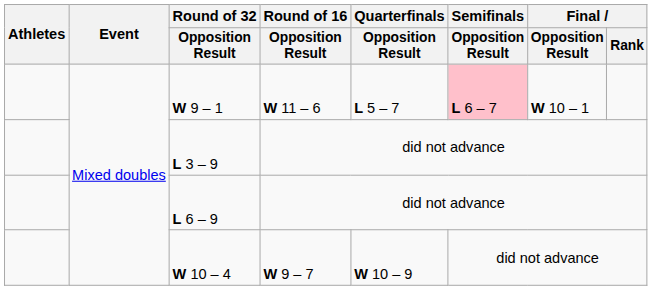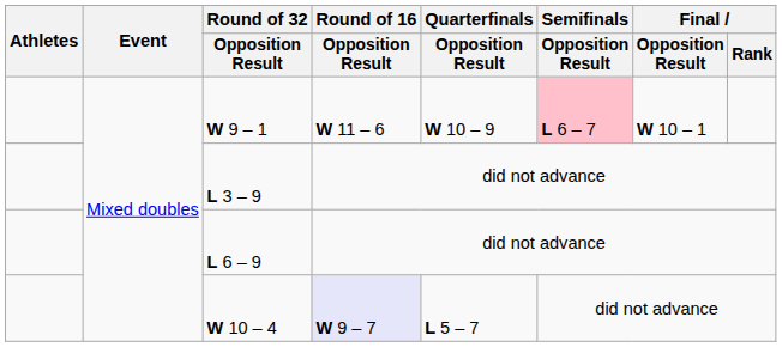W 9 – 1 | Quarterfinals / Opposition Result: L 5 – 7 -> W 10 – 9
W 10 – 4 | Round of 16 / Opposition Result: no background -> lavender background
W 10 – 4 | Quarterfinals / Opposition Result: W 10 – 9 -> L 5 – 7
